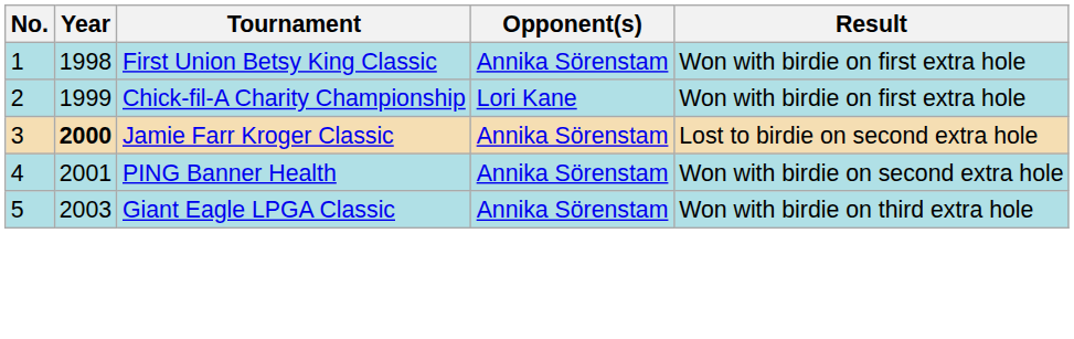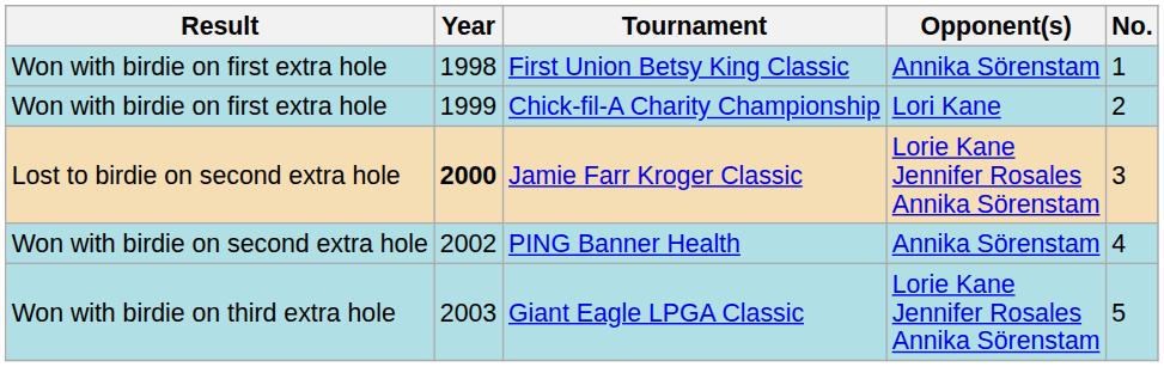columns swapped: No. <-> Result
Jamie Farr Kroger Classic | Opponent(s): Annika Sörenstam -> Lorie Kane Jennifer Rosales Annika Sörenstam
PING Banner Health | Year: 2001 -> 2002
Giant Eagle LPGA Classic | Opponent(s): Annika Sörenstam -> Lorie Kane Jennifer Rosales Annika Sörenstam
